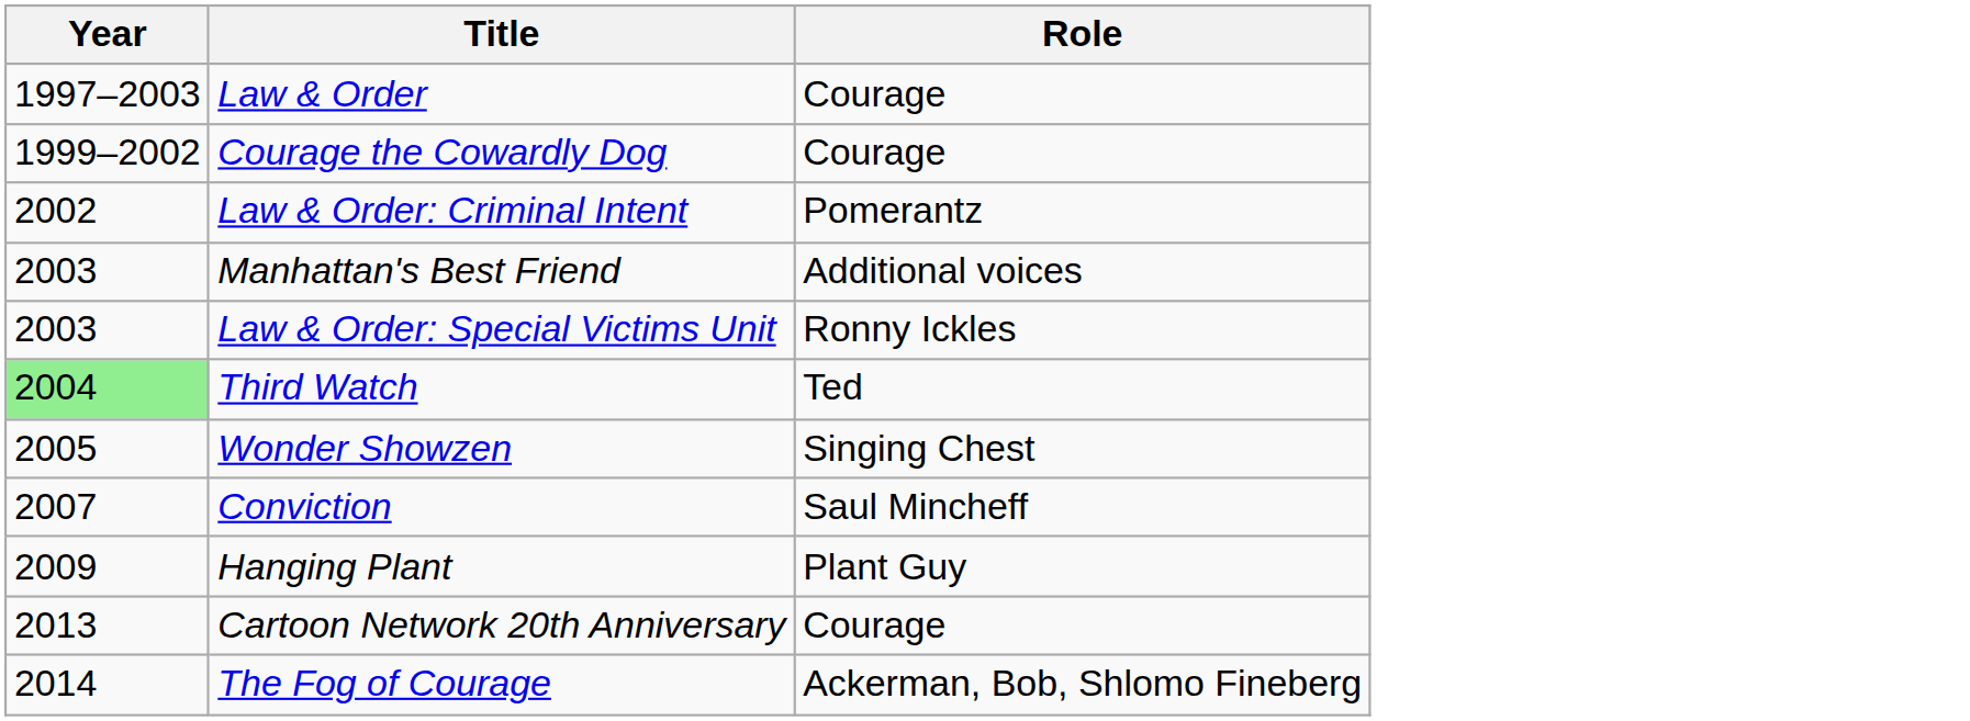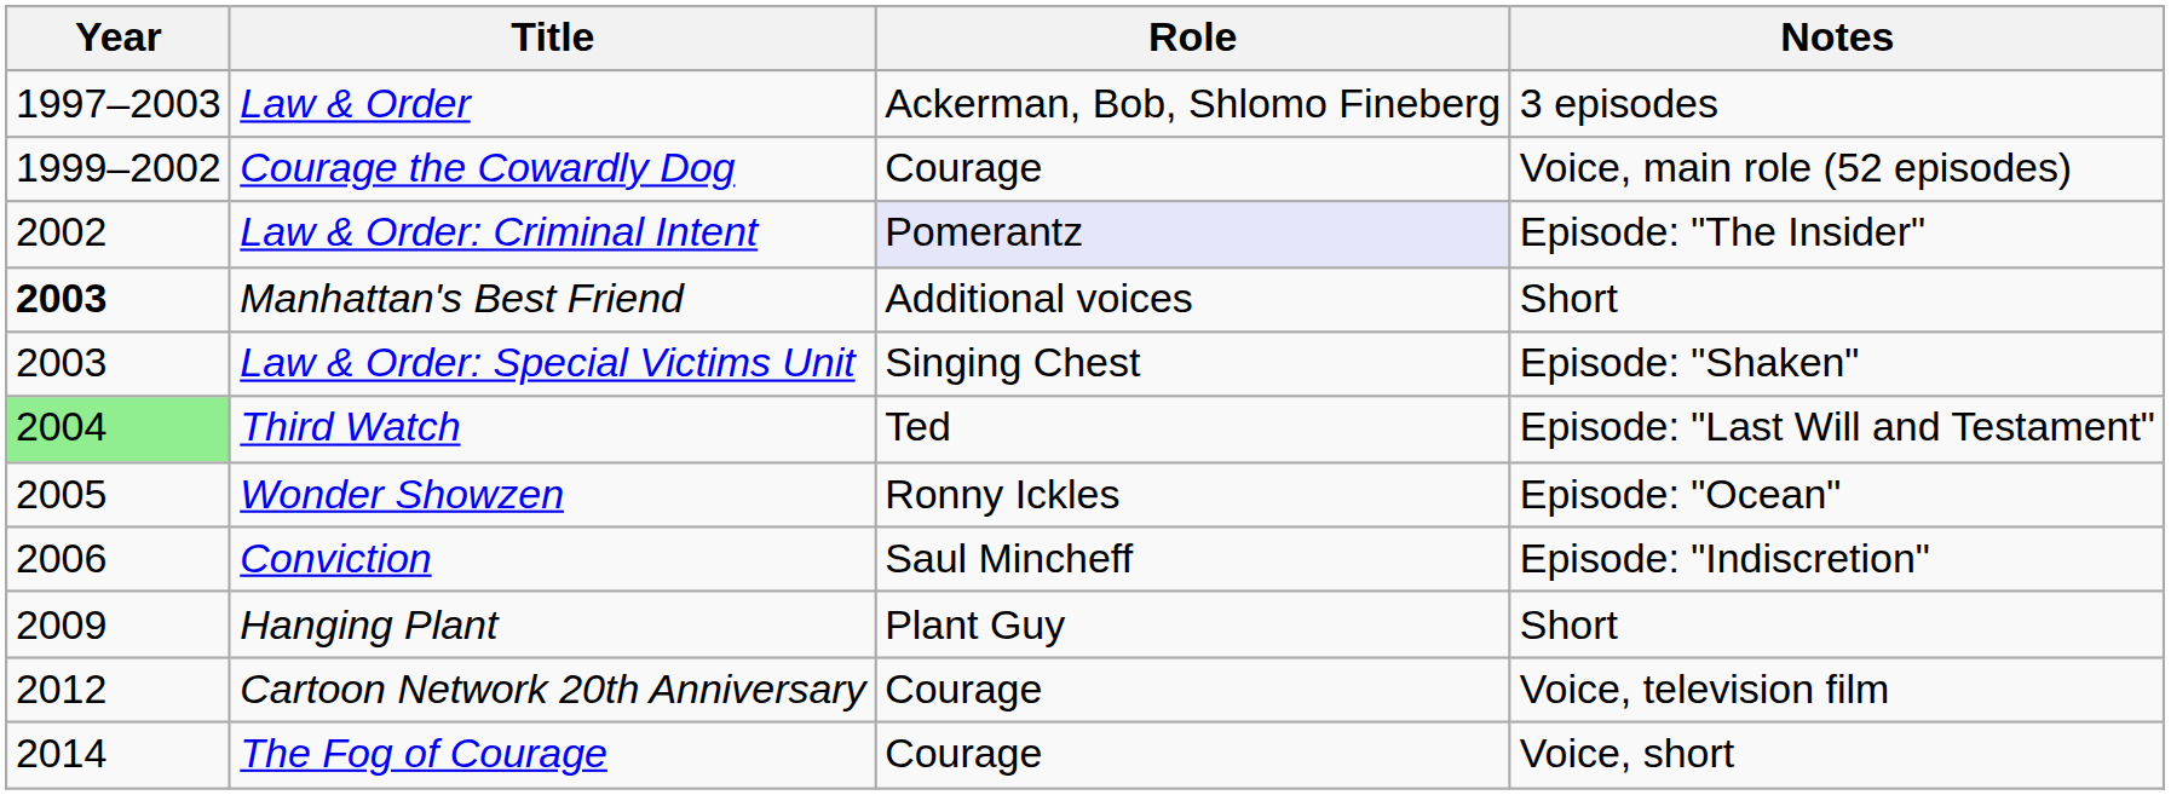+ column: Notes | 3 episodes | Voice, main role (52 episodes) | Episode: "The Insider" | Short | Episode: "Shaken" | Episode: "Last Will and Testament" | Episode: "Ocean" | Episode: "Indiscretion" | Short | Voice, television film | Voice, short
Law & Order | Role: Courage -> Ackerman, Bob, Shlomo Fineberg
Law & Order: Criminal Intent | Role: no background -> lavender background
Manhattan's Best Friend | Year: normal -> bold
Law & Order: Special Victims Unit | Role: Ronny Ickles -> Singing Chest
Wonder Showzen | Role: Singing Chest -> Ronny Ickles
Conviction | Year: 2007 -> 2006
Cartoon Network 20th Anniversary | Year: 2013 -> 2012
The Fog of Courage | Role: Ackerman, Bob, Shlomo Fineberg -> Courage
